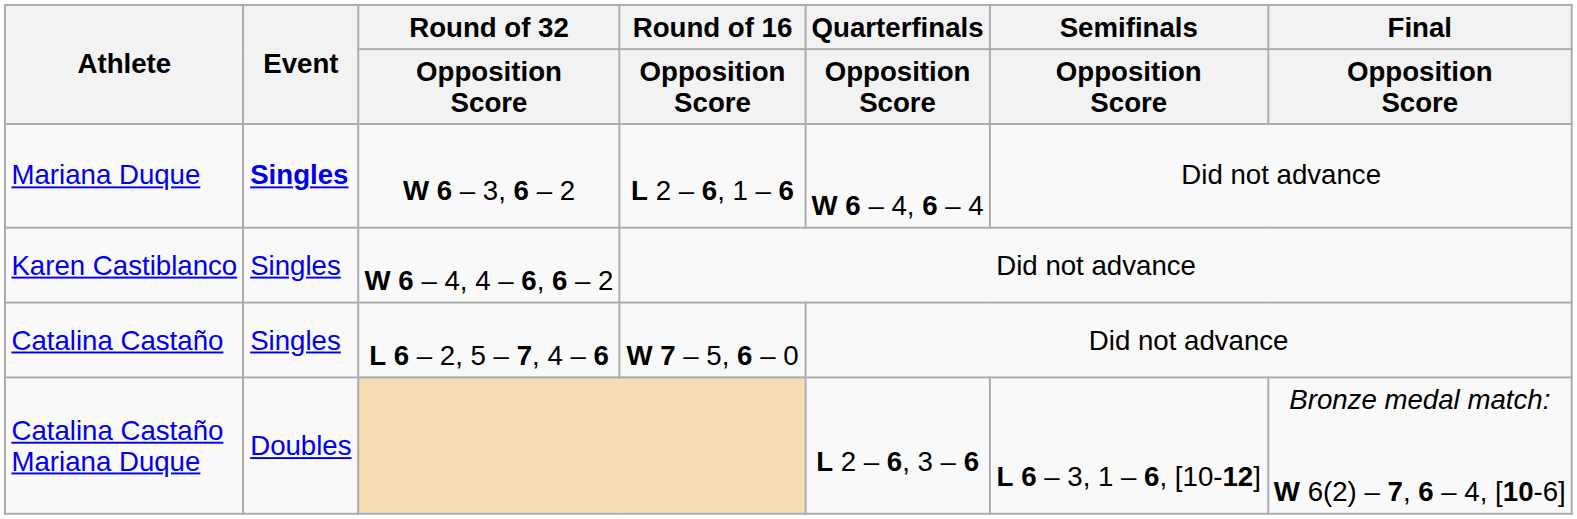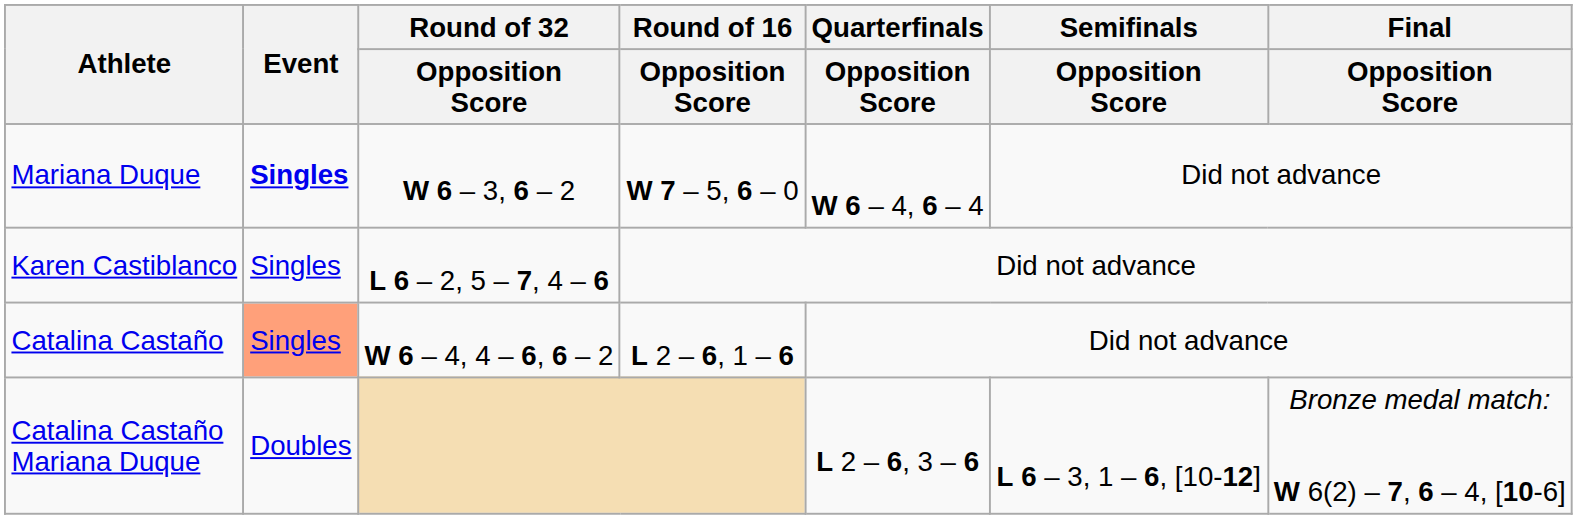Mariana Duque | Round of 16 / Opposition Score: L 2 – 6, 1 – 6 -> W 7 – 5, 6 – 0
Karen Castiblanco | Round of 32 / Opposition Score: W 6 – 4, 4 – 6, 6 – 2 -> L 6 – 2, 5 – 7, 4 – 6
Catalina Castaño | Event: no background -> lightsalmon background
Catalina Castaño | Round of 32 / Opposition Score: L 6 – 2, 5 – 7, 4 – 6 -> W 6 – 4, 4 – 6, 6 – 2
Catalina Castaño | Round of 16 / Opposition Score: W 7 – 5, 6 – 0 -> L 2 – 6, 1 – 6
